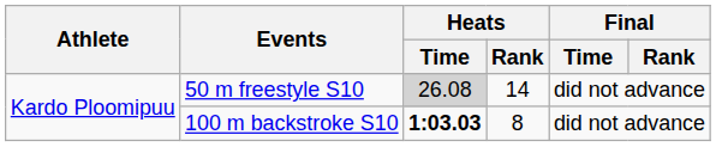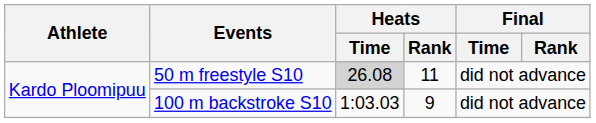50 m freestyle S10 | Heats / Rank: 14 -> 11
100 m backstroke S10 | Heats / Time: bold -> normal
100 m backstroke S10 | Heats / Rank: 8 -> 9
